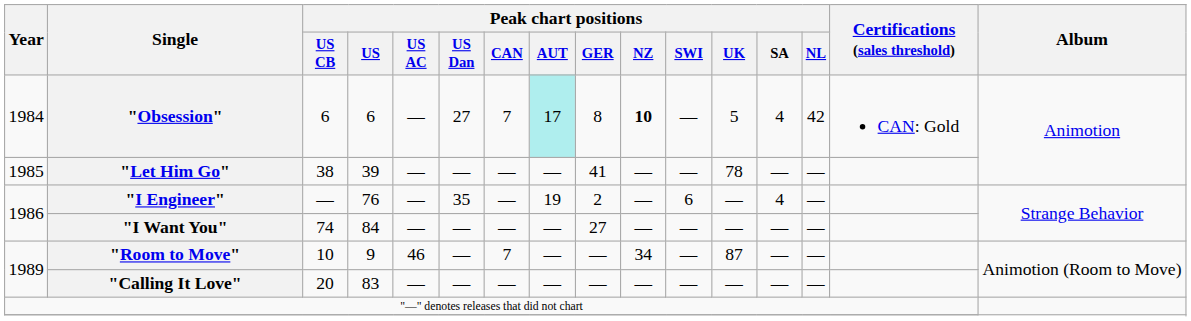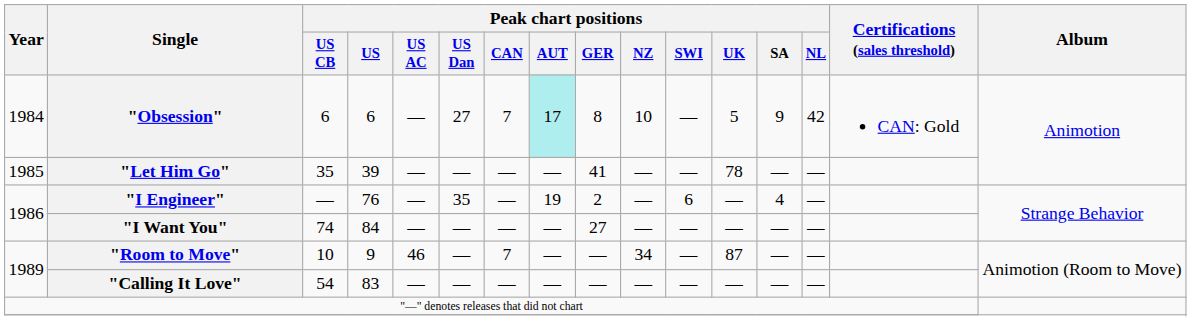"Obsession" | Peak chart positions / NZ: bold -> normal
"Obsession" | Peak chart positions / SA: 4 -> 9
"Let Him Go" | Peak chart positions / US CB: 38 -> 35
"Calling It Love" | Peak chart positions / US CB: 20 -> 54
